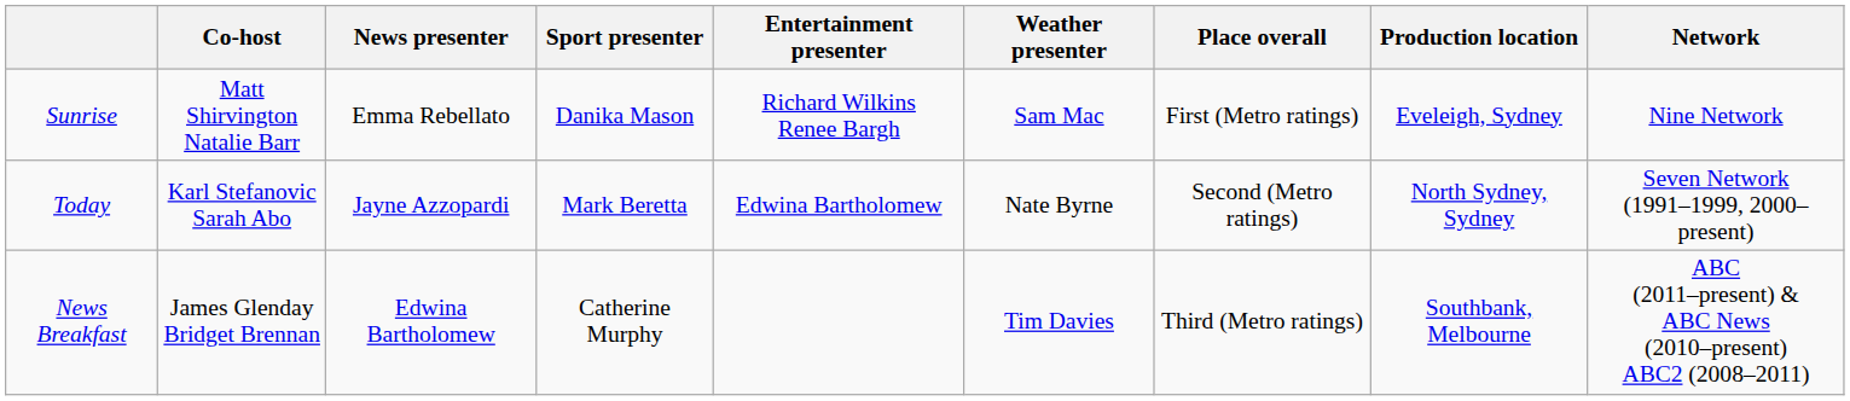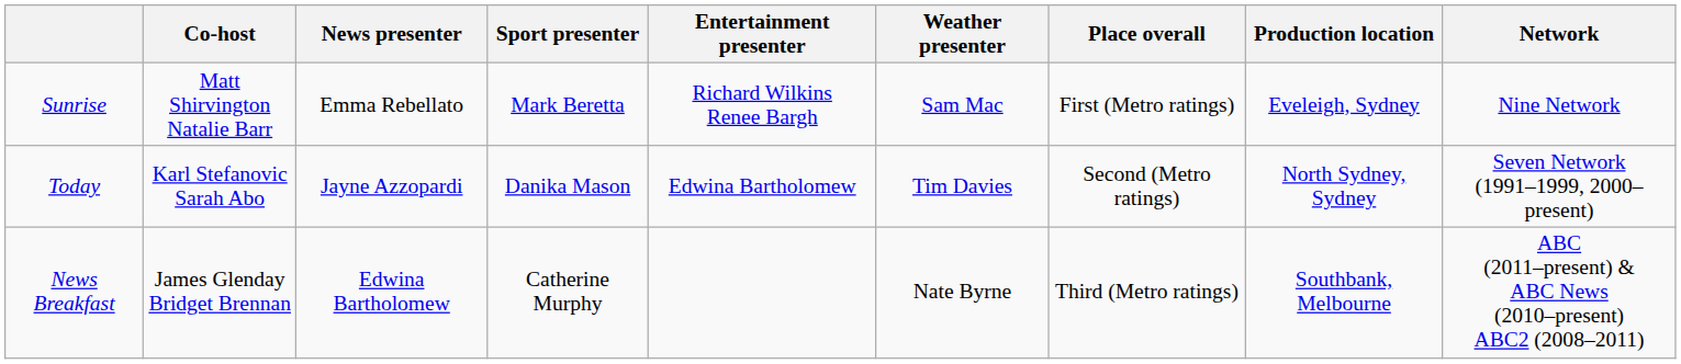Sunrise | Sport presenter: Danika Mason -> Mark Beretta
Today | Sport presenter: Mark Beretta -> Danika Mason
Today | Weather presenter: Nate Byrne -> Tim Davies
News Breakfast | Weather presenter: Tim Davies -> Nate Byrne
